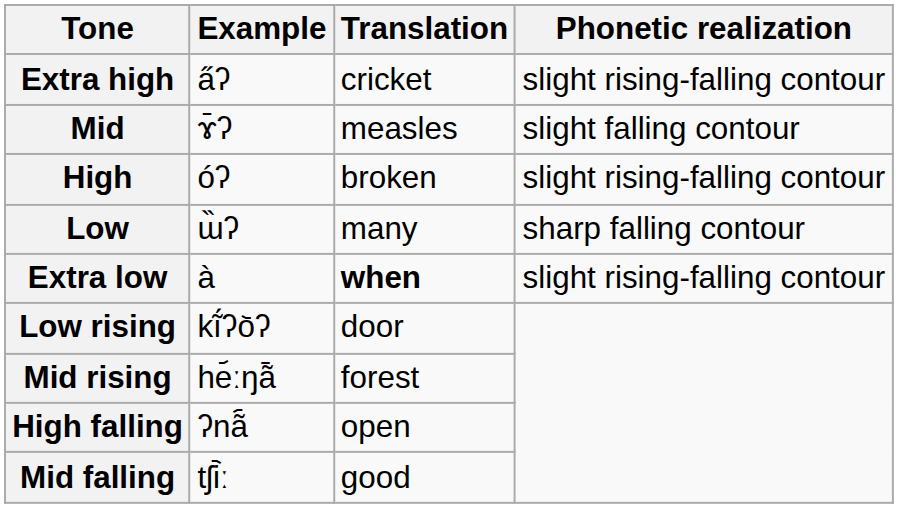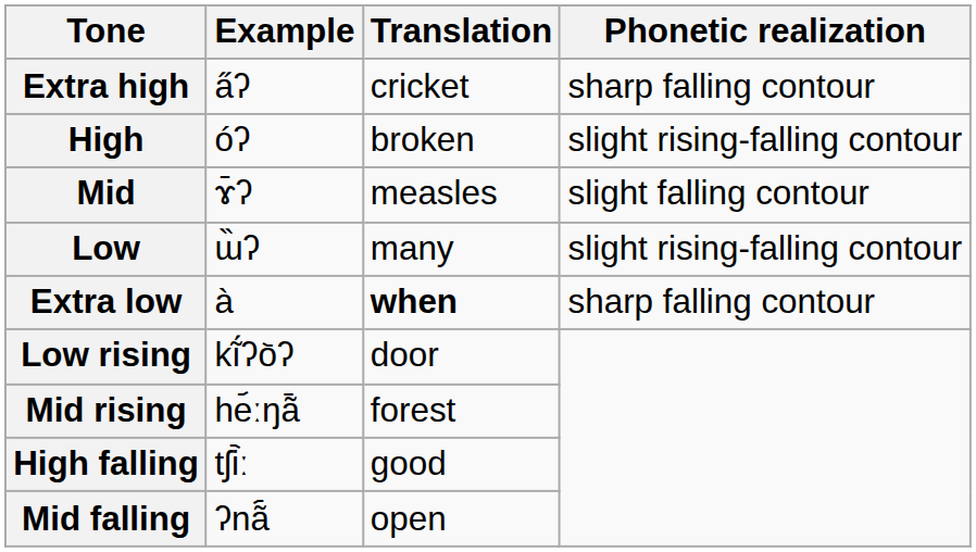Extra high | Phonetic realization: slight rising-falling contour -> sharp falling contour
rows swapped: High <-> Mid
Low | Phonetic realization: sharp falling contour -> slight rising-falling contour
Extra low | Phonetic realization: slight rising-falling contour -> sharp falling contour
High falling | Example: ʔnã᷇ -> tʃi᷆ː
High falling | Translation: open -> good
Mid falling | Example: tʃi᷆ː -> ʔnã᷇
Mid falling | Translation: good -> open
